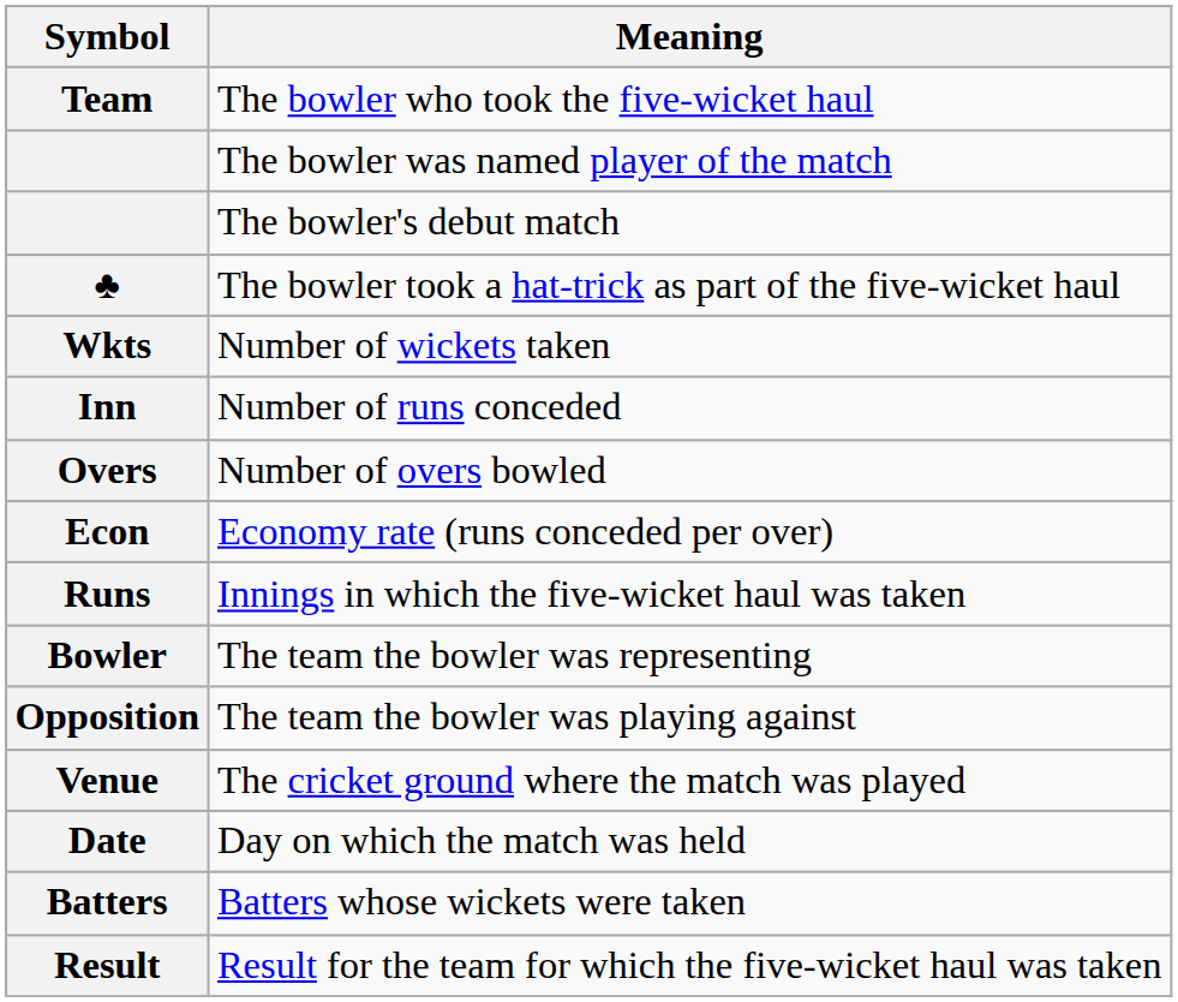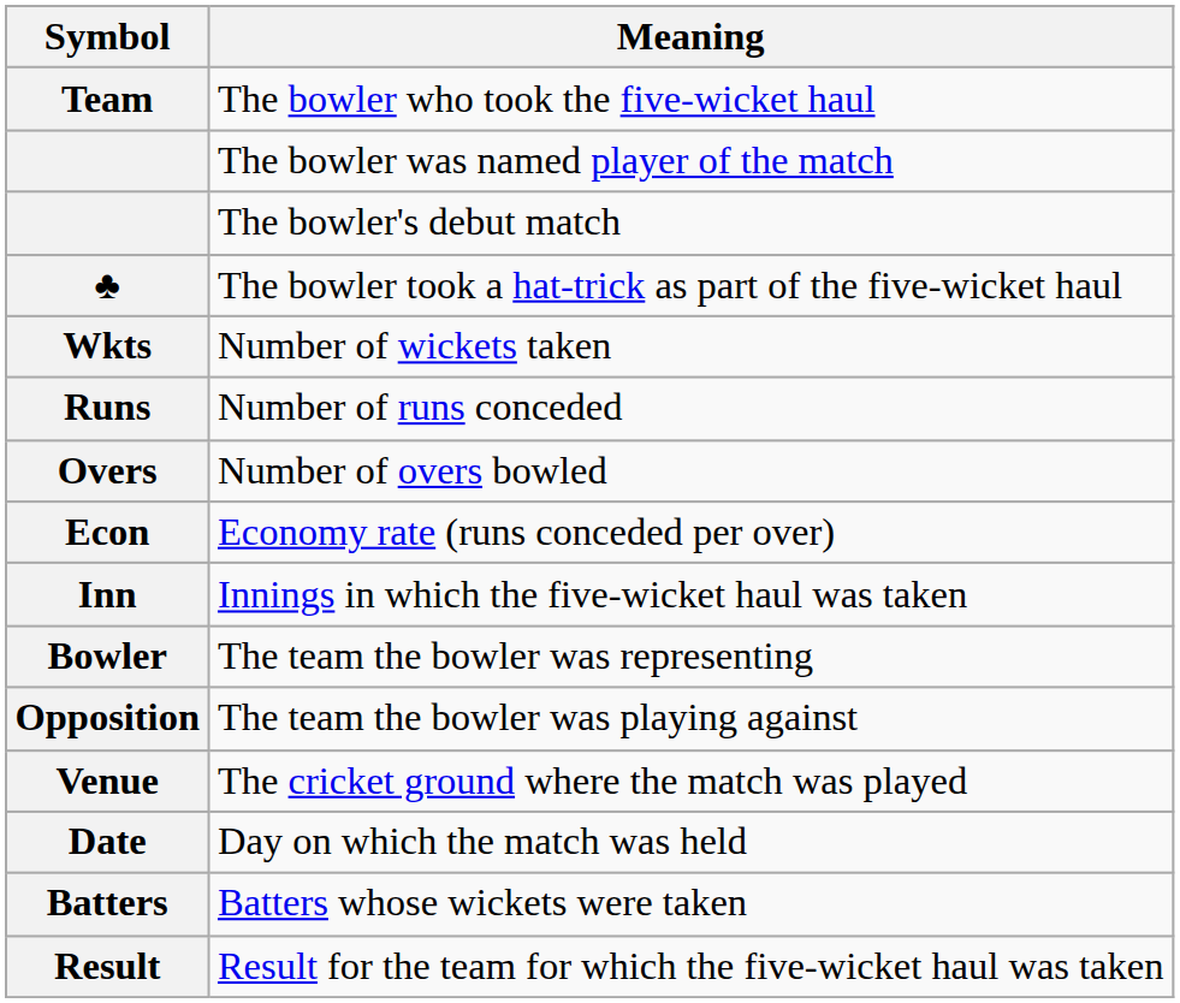Number of runs conceded | Symbol: Inn -> Runs
Innings in which the five-wicket haul was taken | Symbol: Runs -> Inn
